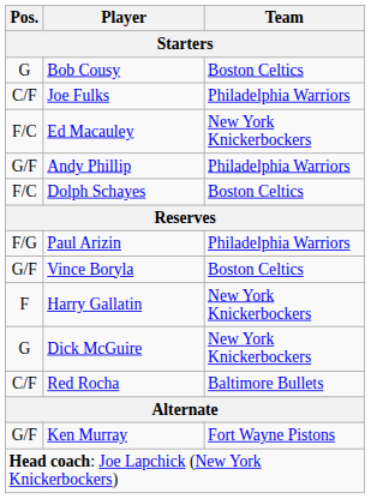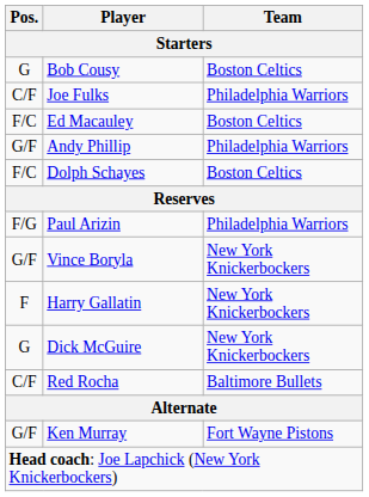Ed Macauley | Team: New York Knickerbockers -> Boston Celtics
Vince Boryla | Team: Boston Celtics -> New York Knickerbockers
